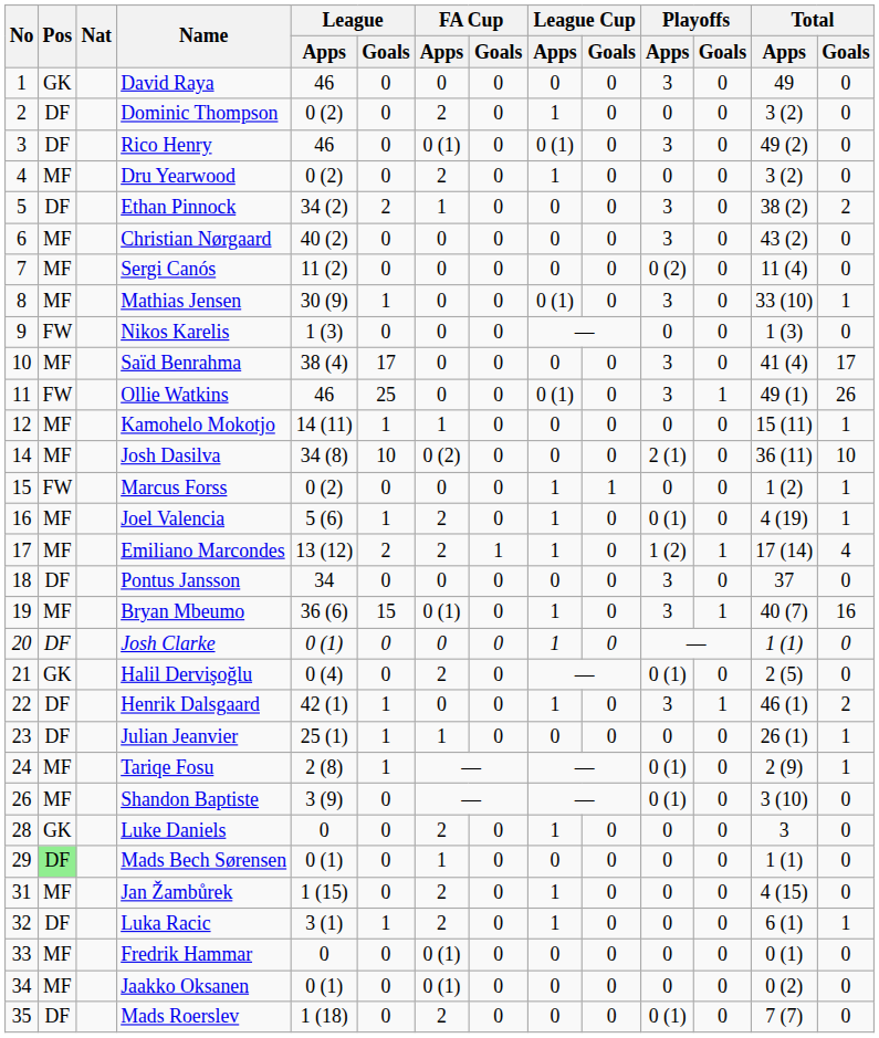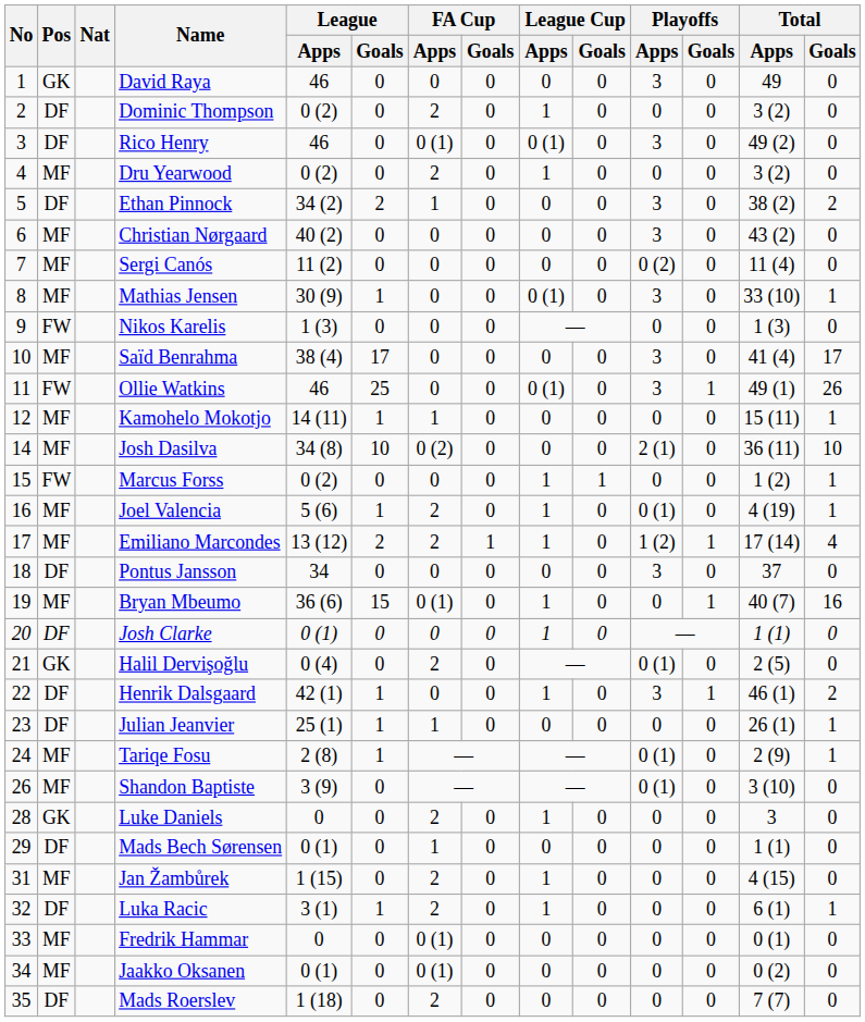Bryan Mbeumo | Playoffs / Apps: 3 -> 0
Mads Bech Sørensen | Pos: lightgreen background -> no background
Mads Roerslev | Playoffs / Apps: 0 (1) -> 0
